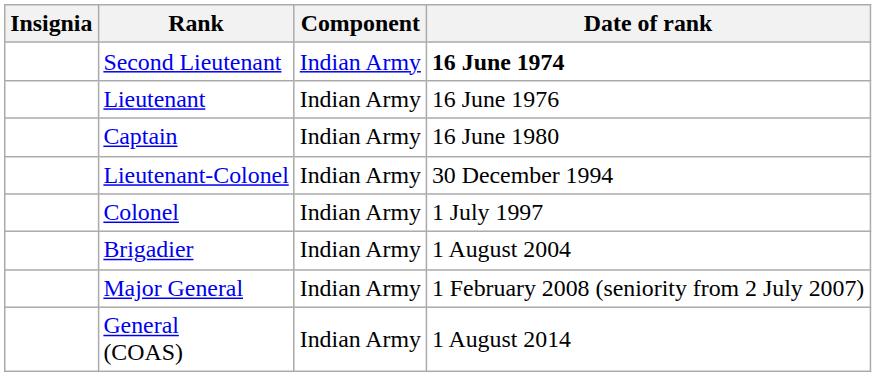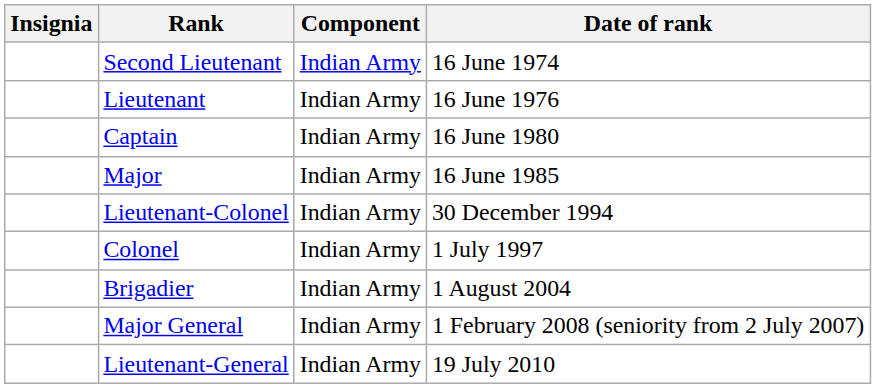Second Lieutenant | Date of rank: bold -> normal
+ row: Major | Indian Army | 16 June 1985
+ row: Lieutenant-General | Indian Army | 19 July 2010
- row: General (COAS) | Indian Army | 1 August 2014
